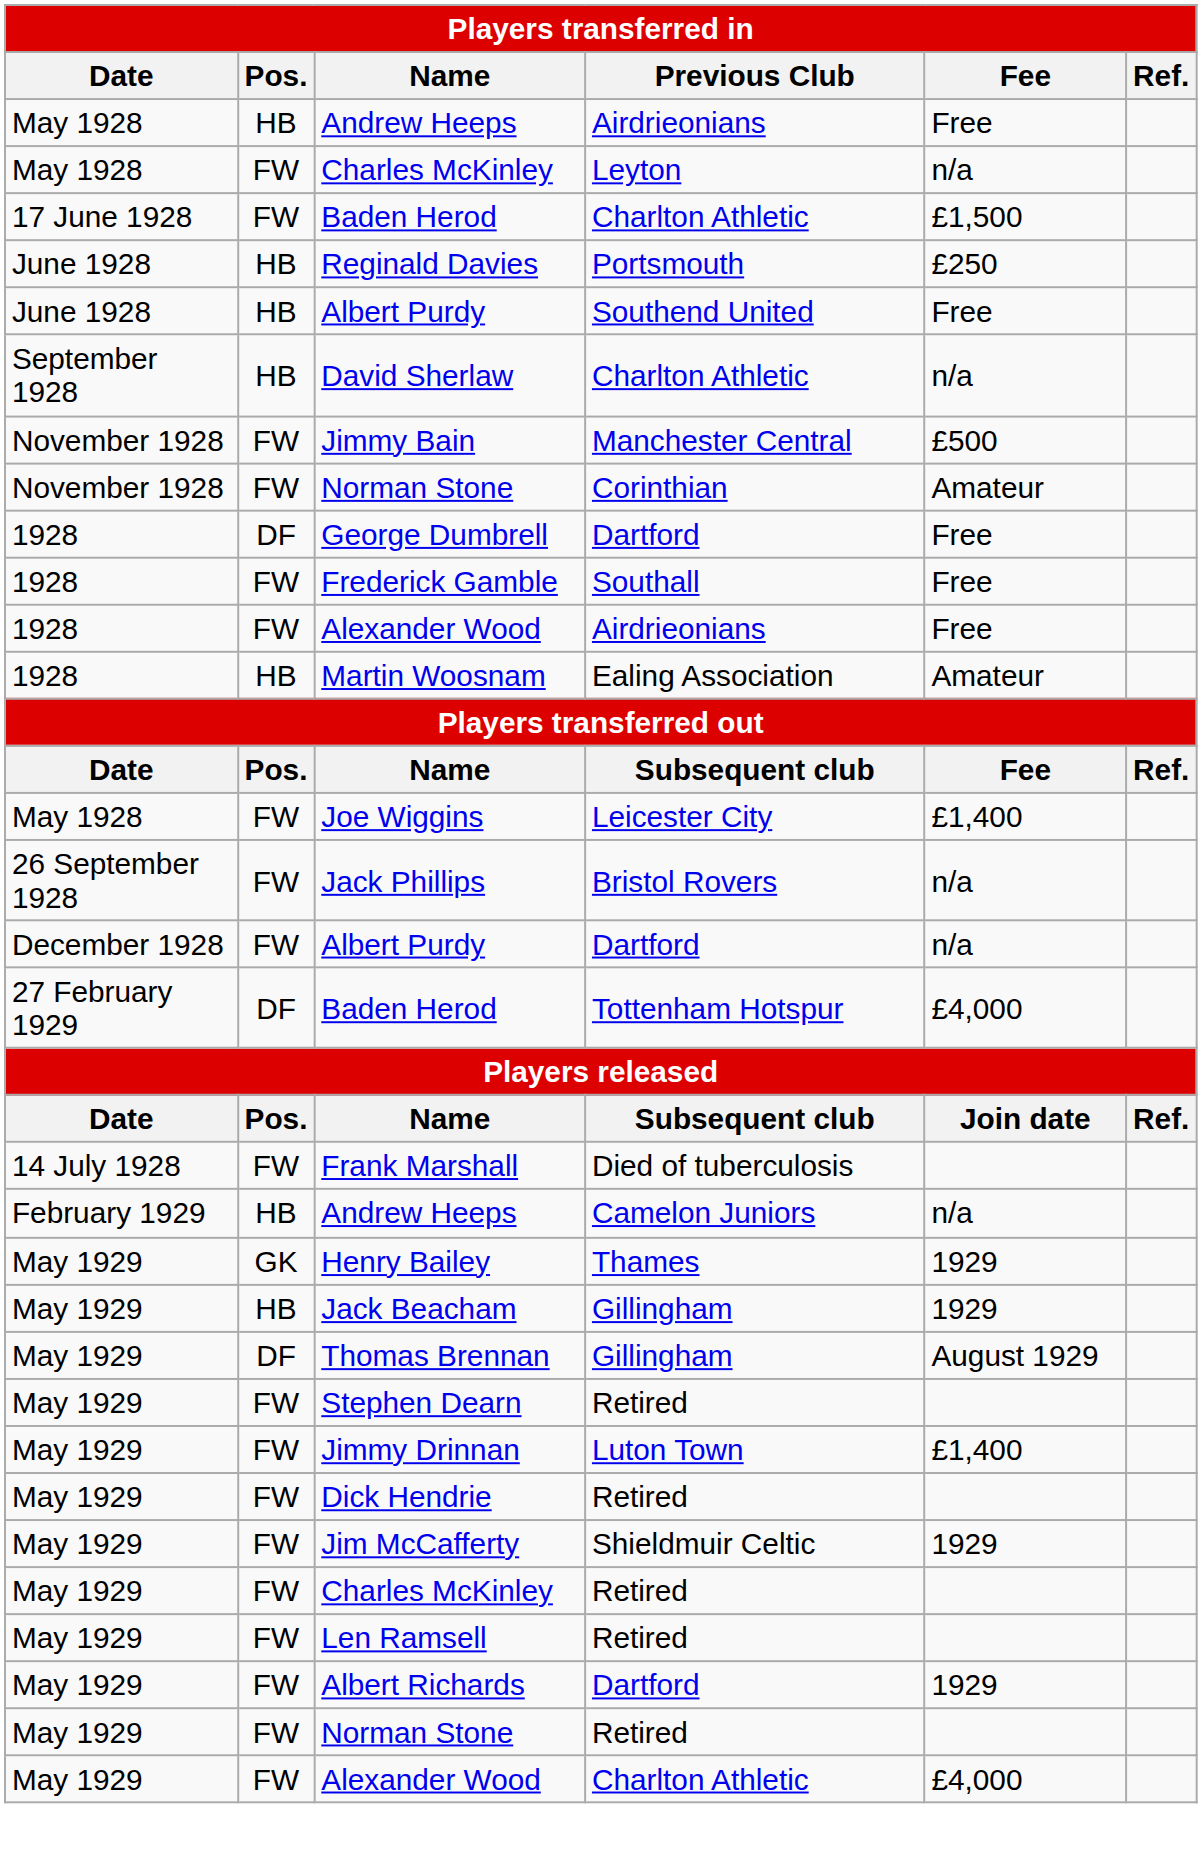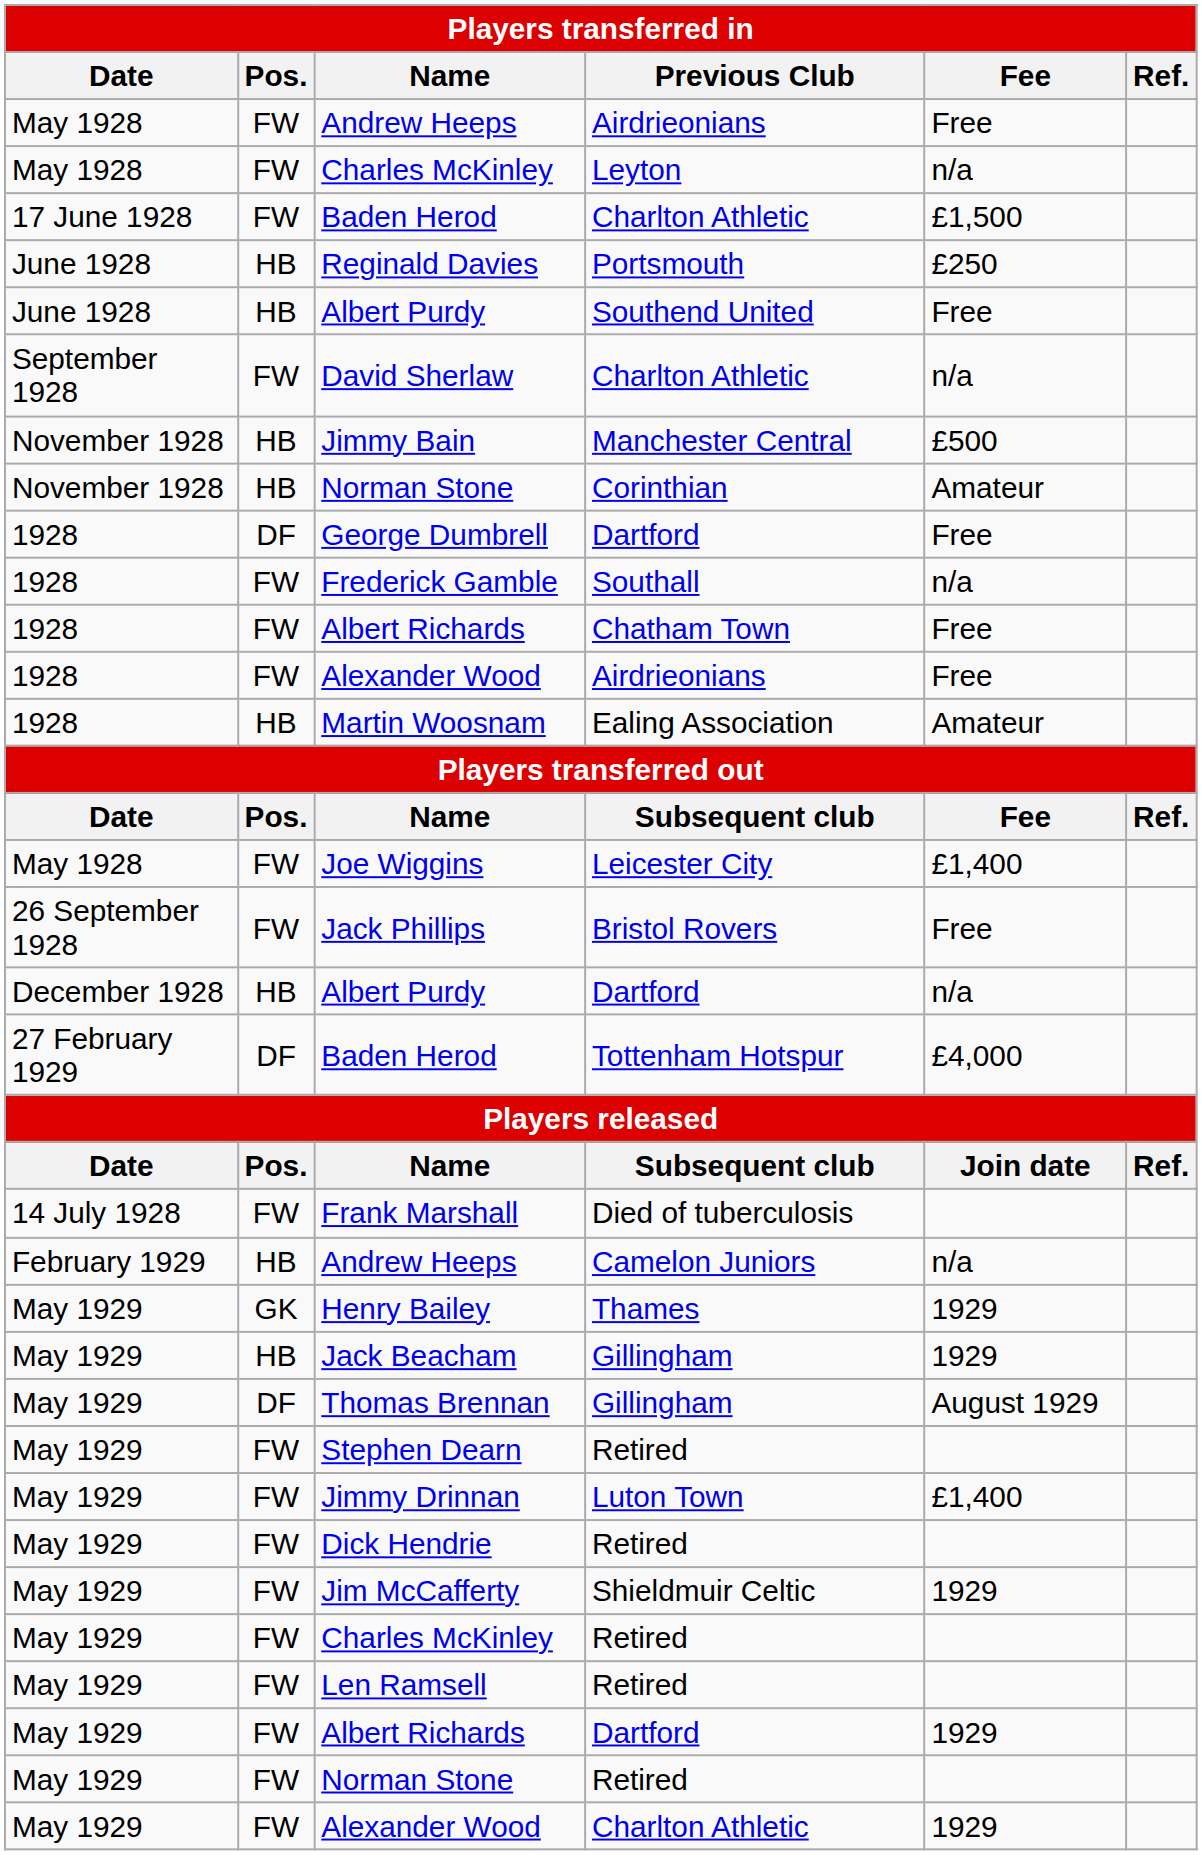Andrew Heeps / Airdrieonians | Pos.: HB -> FW
David Sherlaw | Pos.: HB -> FW
Jimmy Bain | Pos.: FW -> HB
Norman Stone / Corinthian | Pos.: FW -> HB
Frederick Gamble | Fee: Free -> n/a
+ row: 1928 | FW | Albert Richards | Chatham Town | Free
Jack Phillips | Fee: n/a -> Free
Albert Purdy / Dartford | Pos.: FW -> HB
Alexander Wood / Charlton Athletic | Fee: £4,000 -> 1929
